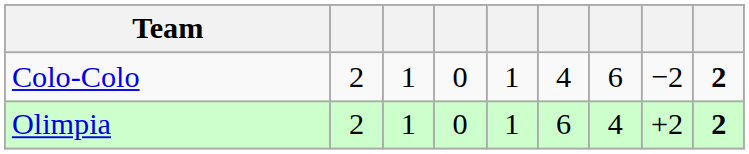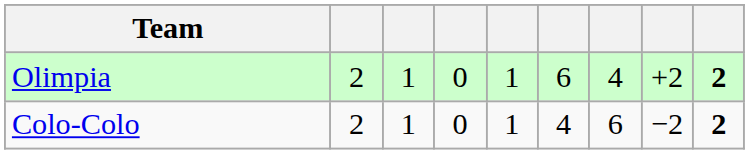rows swapped: Olimpia <-> Colo-Colo
